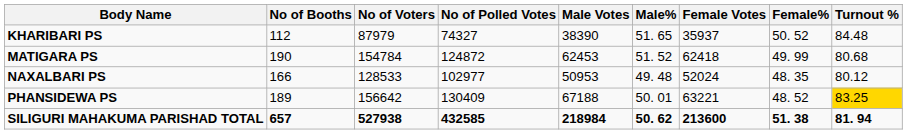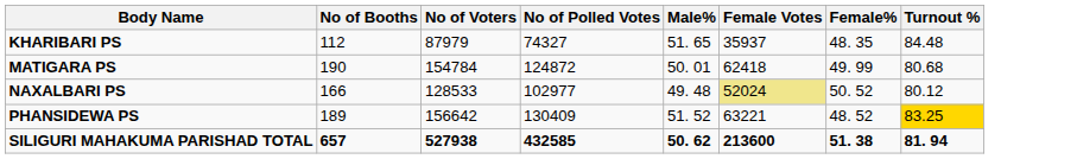- column: Male Votes | 38390 | 62453 | 50953 | 67188 | 218984
KHARIBARI PS | Female%: 50. 52 -> 48. 35
MATIGARA PS | Male%: 51. 52 -> 50. 01
NAXALBARI PS | Female Votes: no background -> khaki background
NAXALBARI PS | Female%: 48. 35 -> 50. 52
PHANSIDEWA PS | Male%: 50. 01 -> 51. 52
